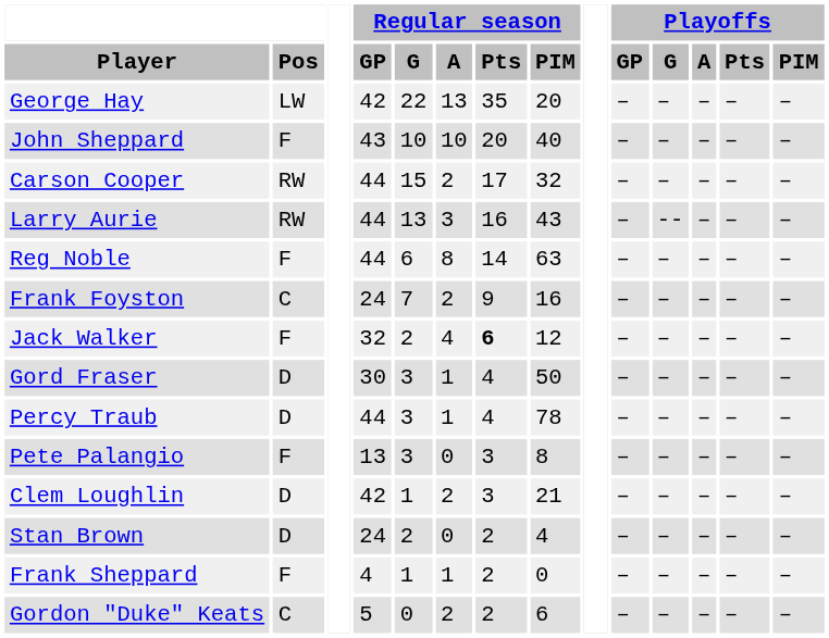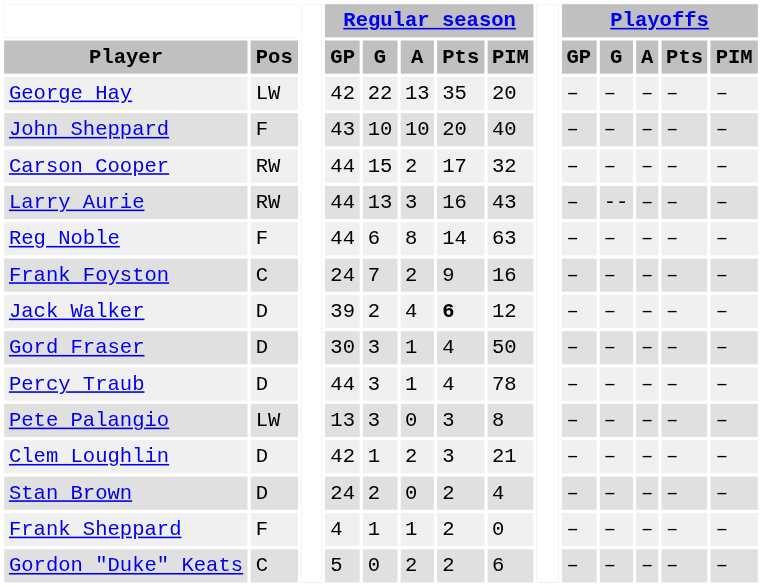Jack Walker | Pos: F -> D
Jack Walker | Regular season / GP: 32 -> 39
Pete Palangio | Pos: F -> LW
